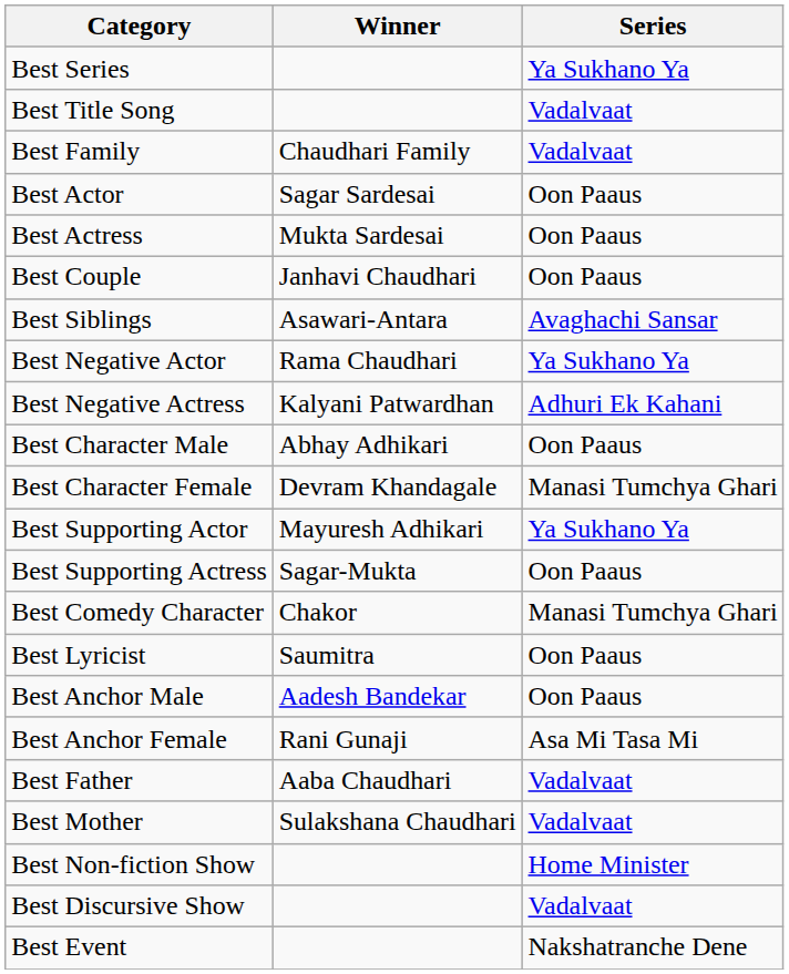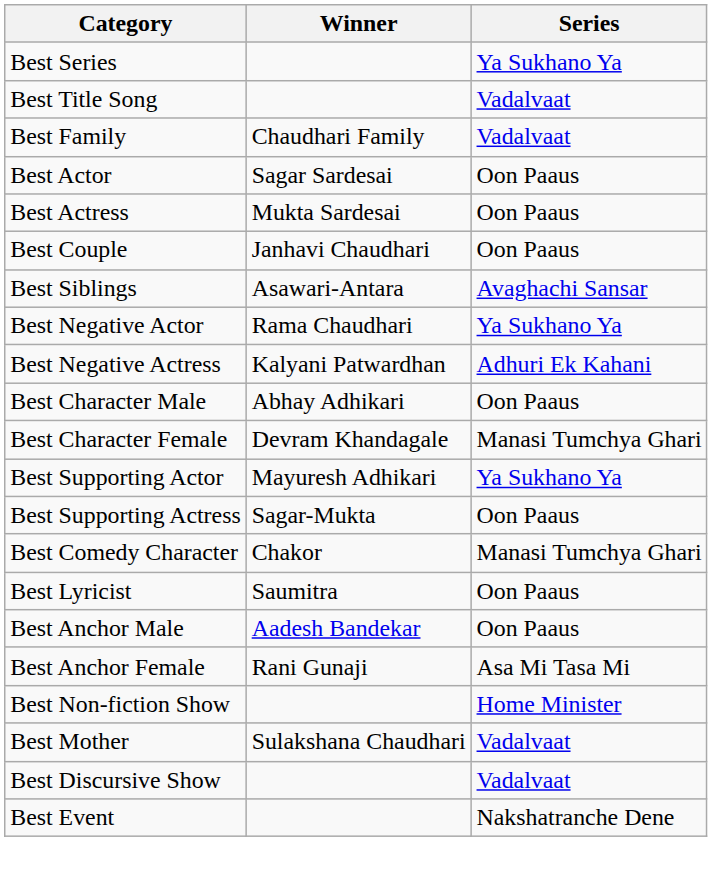- row: Best Father | Aaba Chaudhari | Vadalvaat
rows swapped: Best Mother <-> Best Non-fiction Show
